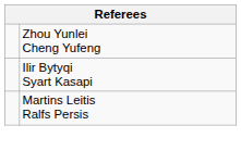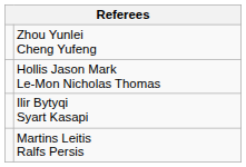+ row: Hollis Jason Mark Le-Mon Nicholas Thomas
